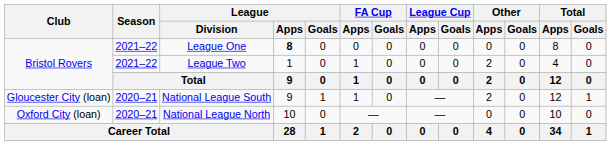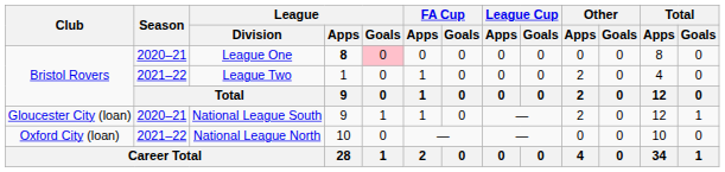League One | Season: 2021–22 -> 2020–21
League One | League / Goals: no background -> pink background
National League North | Season: 2020–21 -> 2021–22
